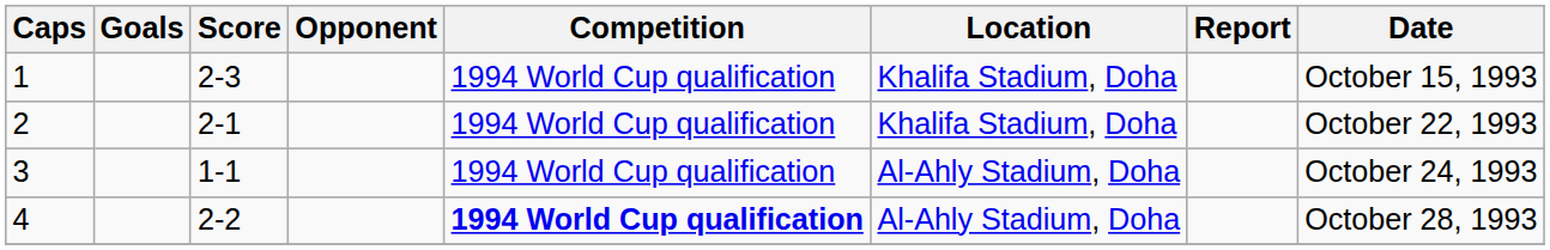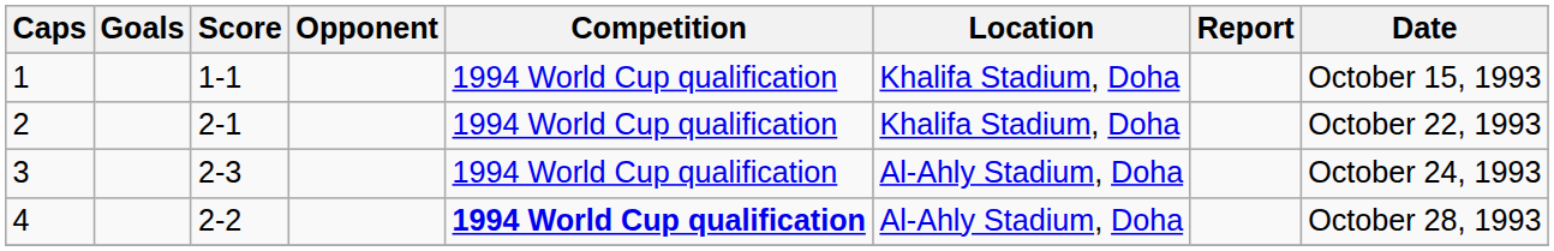1 | Score: 2-3 -> 1-1
3 | Score: 1-1 -> 2-3
